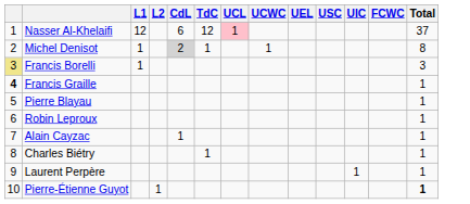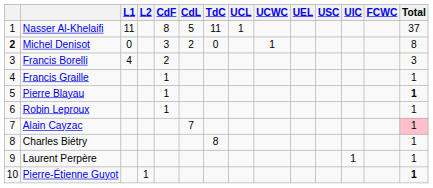+ column: CdF | 8 | 3 | 2 | 1 | 1 | 1
Nasser Al-Khelaifi | L1: 12 -> 11
Nasser Al-Khelaifi | CdL: 6 -> 5
Nasser Al-Khelaifi | TdC: 12 -> 11
Nasser Al-Khelaifi | UCL: pink background -> no background
Michel Denisot | column 1: normal -> bold
Michel Denisot | L1: 1 -> 0
Michel Denisot | CdL: lightgrey background -> no background
Michel Denisot | TdC: 1 -> 0
Francis Borelli | column 1: khaki background -> no background
Francis Borelli | L1: 1 -> 4
Francis Graille | column 1: bold -> normal
Pierre Blayau | Total: normal -> bold
Alain Cayzac | CdL: 1 -> 7
Alain Cayzac | Total: no background -> pink background
Charles Biétry | TdC: 1 -> 8
